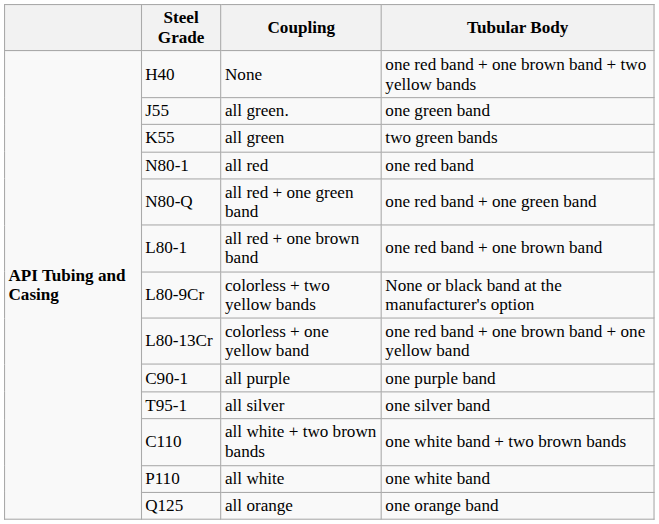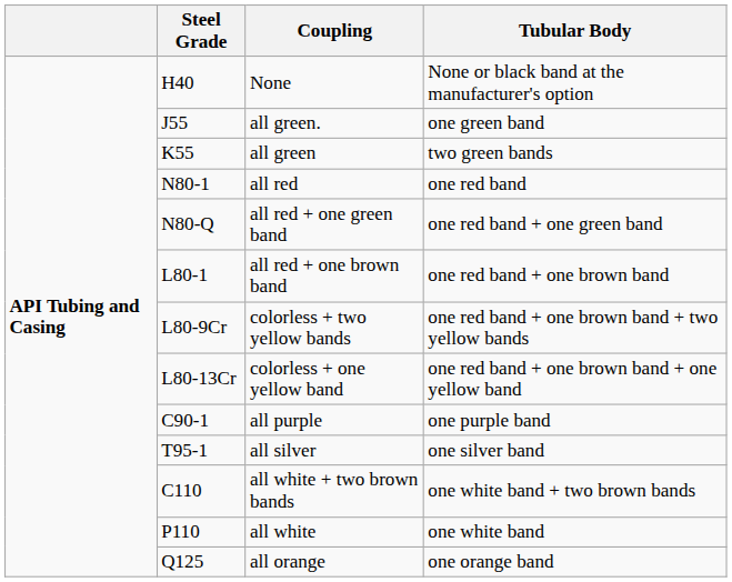None | Tubular Body: one red band + one brown band + two yellow bands -> None or black band at the manufacturer's option
colorless + two yellow bands | Tubular Body: None or black band at the manufacturer's option -> one red band + one brown band + two yellow bands
